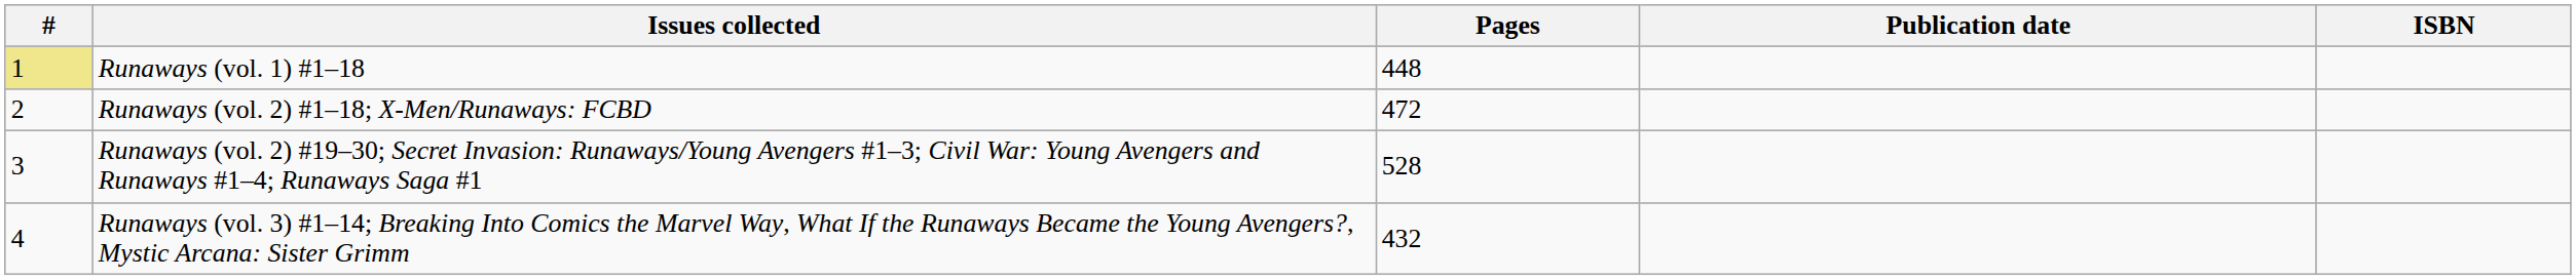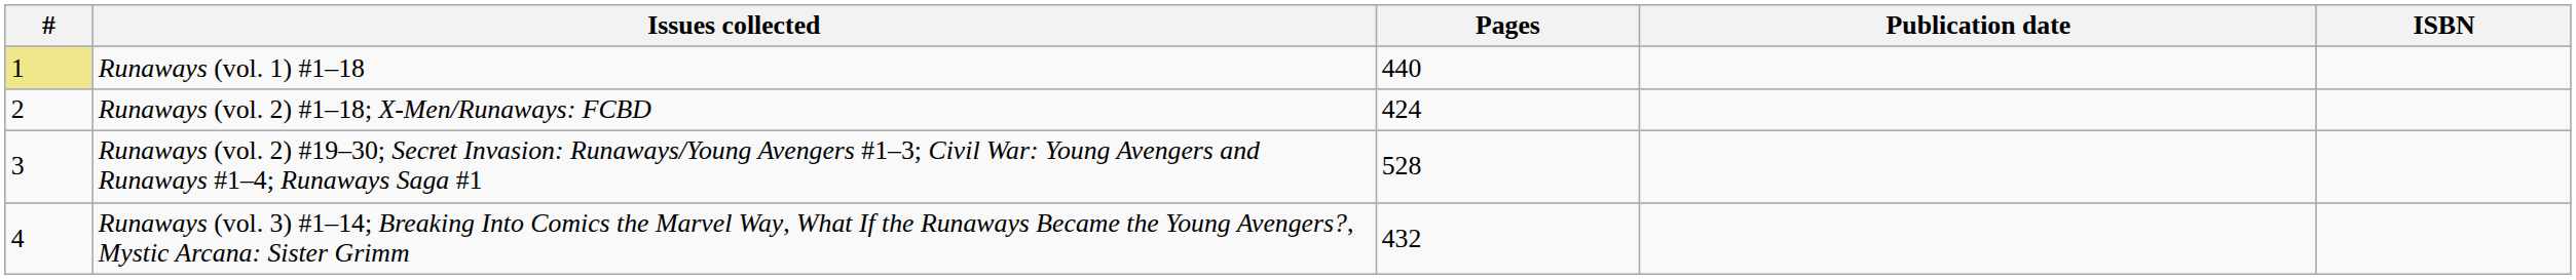Runaways (vol. 1) #1–18 | Pages: 448 -> 440
Runaways (vol. 2) #1–18; X-Men/Runaways: FCBD | Pages: 472 -> 424
